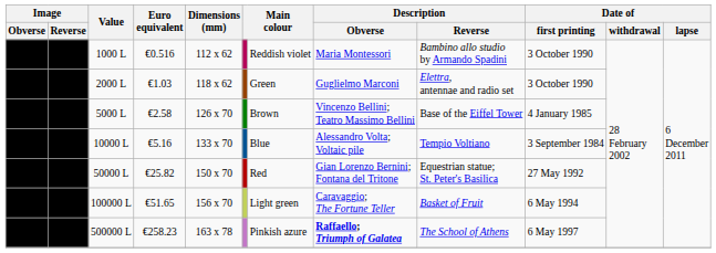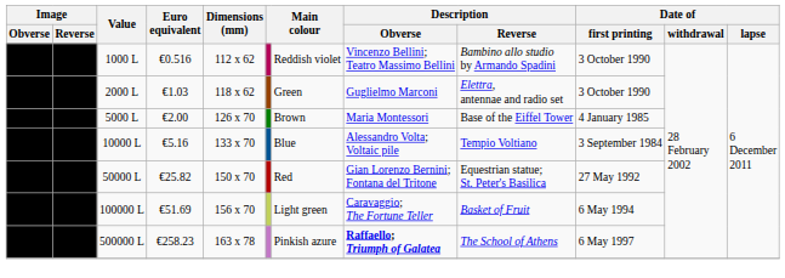1000 L | Description / Obverse: Maria Montessori -> Vincenzo Bellini; Teatro Massimo Bellini
5000 L | Euro equivalent: €2.58 -> €2.00
5000 L | Description / Obverse: Vincenzo Bellini; Teatro Massimo Bellini -> Maria Montessori
100000 L | Euro equivalent: €51.65 -> €51.69
